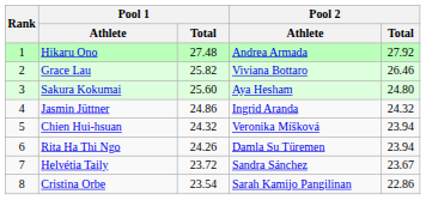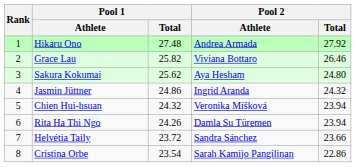Sakura Kokumai | Pool 1 / Total: 25.60 -> 25.62
Helvétia Taily | Pool 2 / Total: 23.67 -> 23.66
